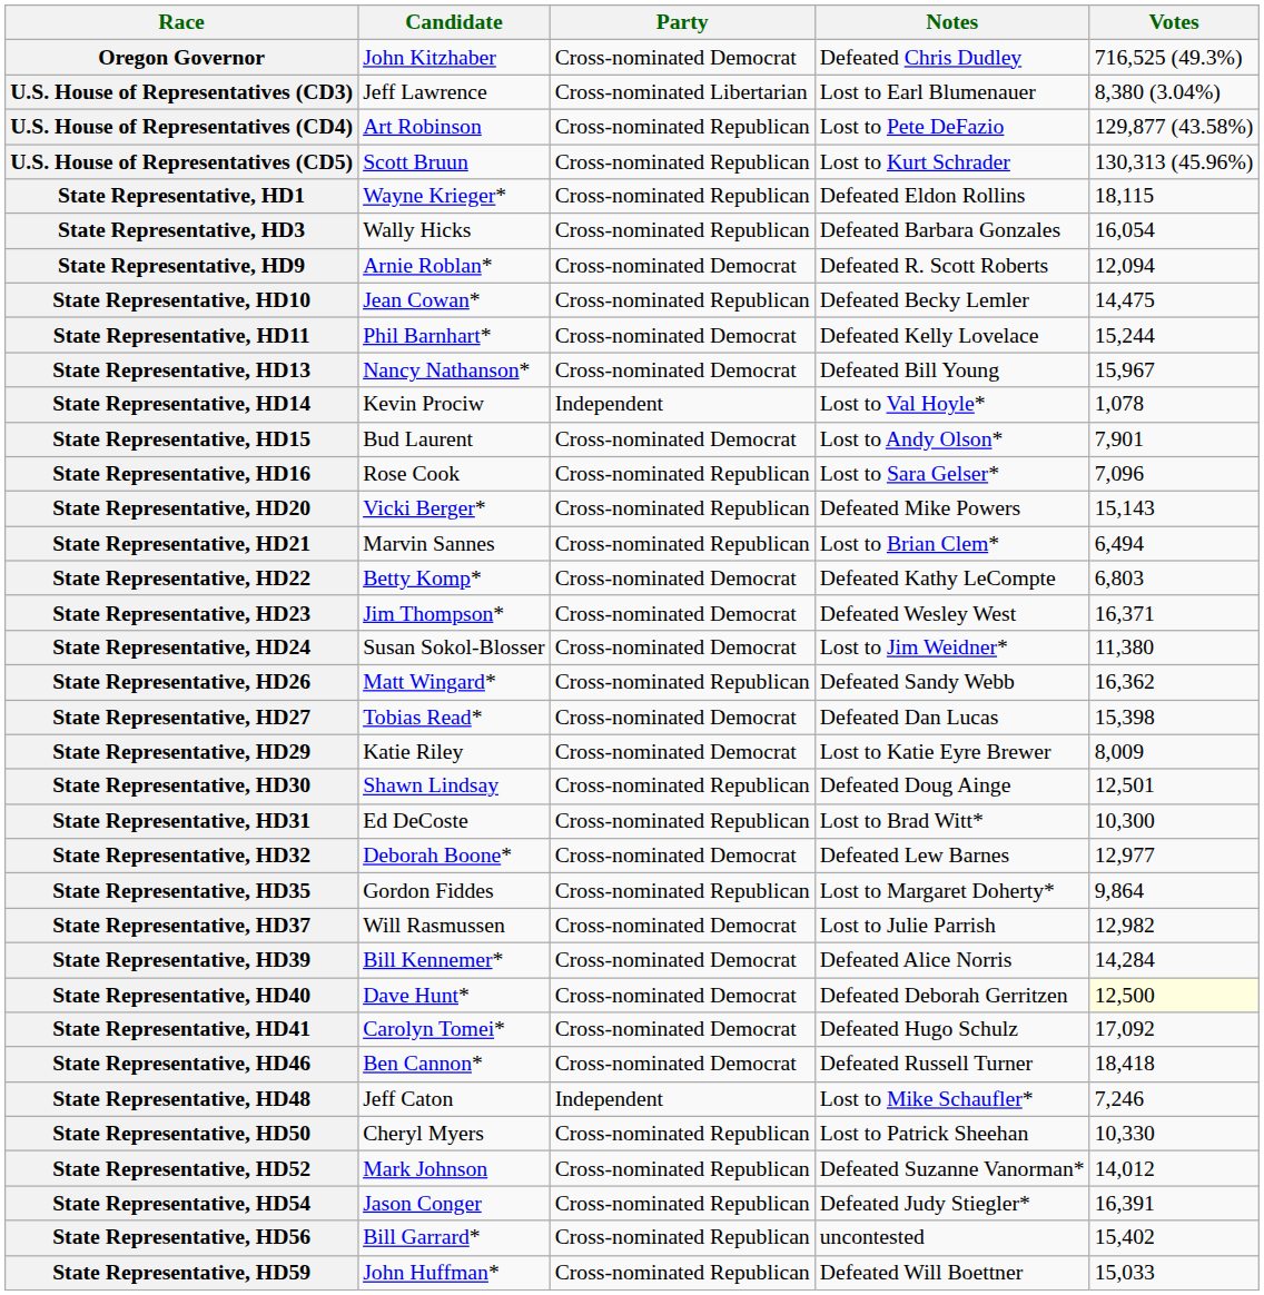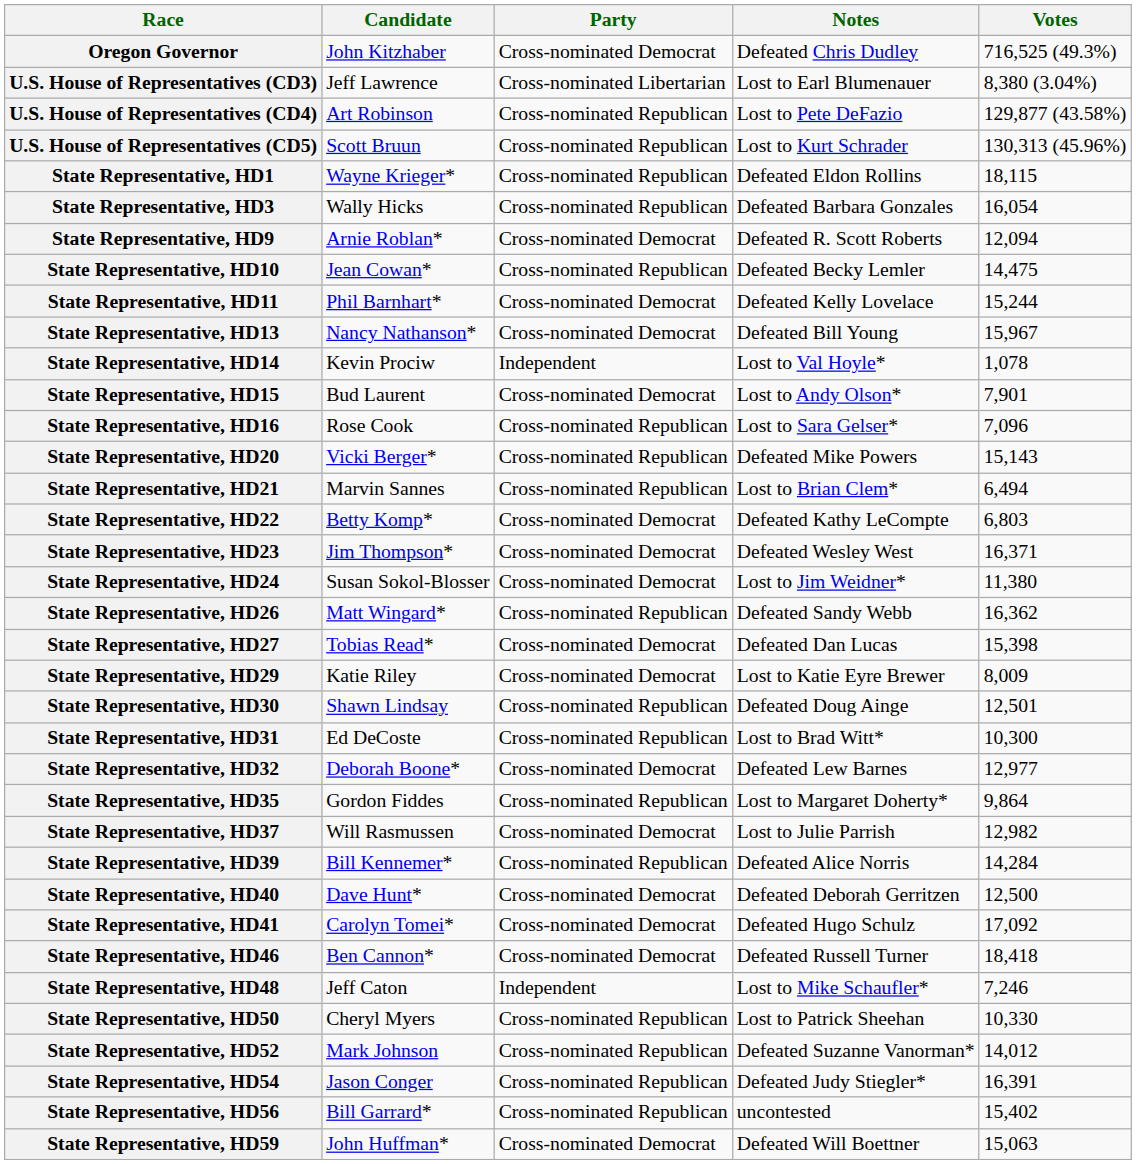State Representative, HD39 | Party: Cross-nominated Democrat -> Cross-nominated Republican
State Representative, HD40 | Votes: lightyellow background -> no background
State Representative, HD59 | Party: Cross-nominated Republican -> Cross-nominated Democrat
State Representative, HD59 | Votes: 15,033 -> 15,063
